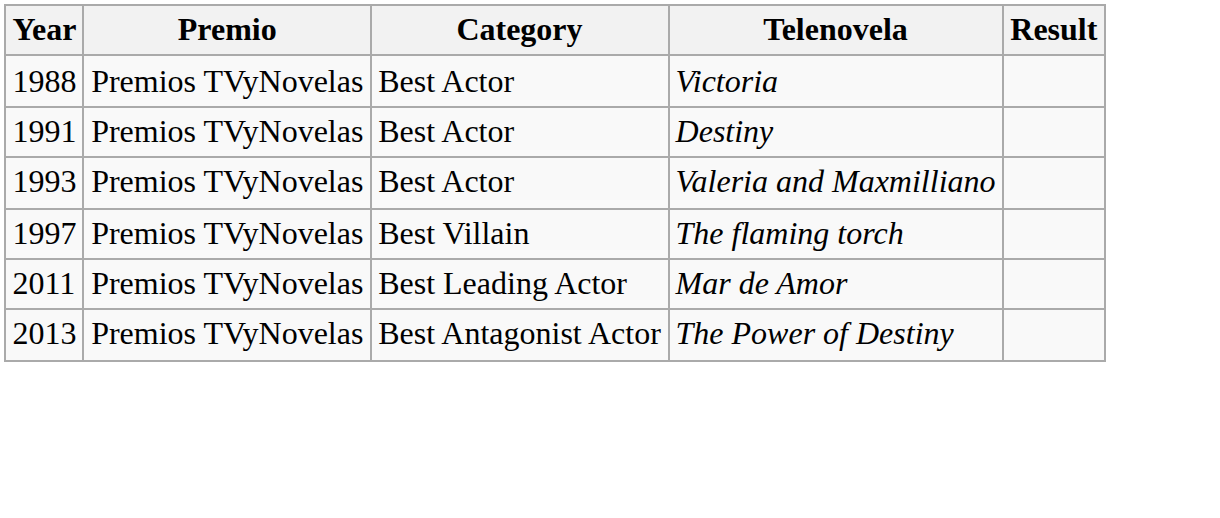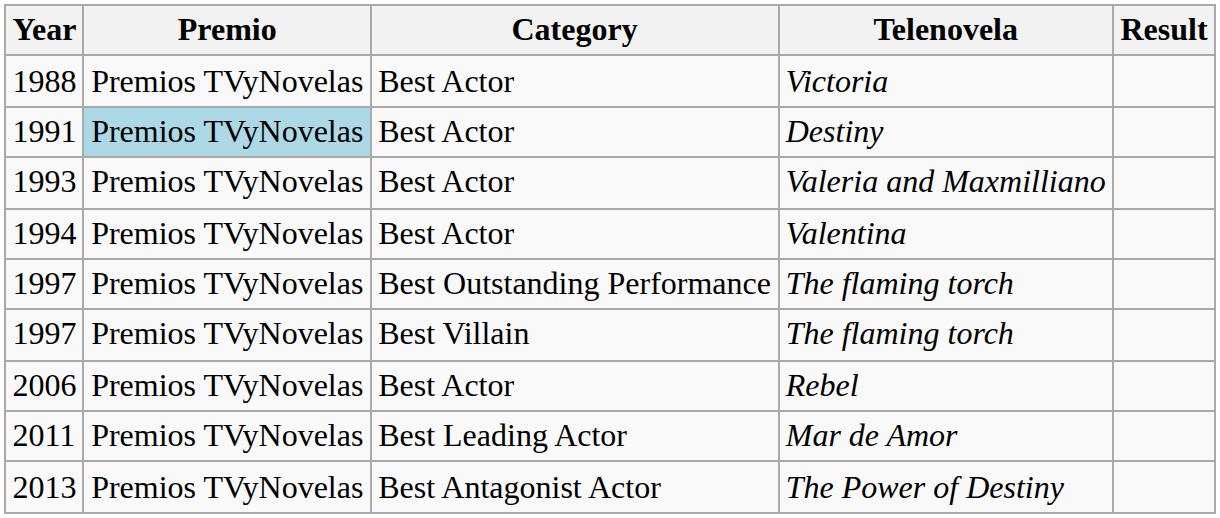1991 | Premio: no background -> lightblue background
+ row: 1994 | Premios TVyNovelas | Best Actor | Valentina
+ row: 1997 | Premios TVyNovelas | Best Outstanding Performance | The flaming torch
+ row: 2006 | Premios TVyNovelas | Best Actor | Rebel
